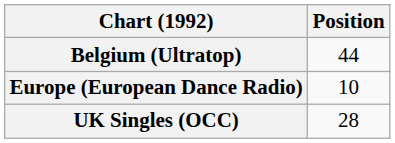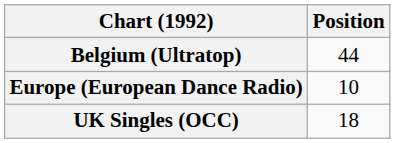UK Singles (OCC) | Position: 28 -> 18
